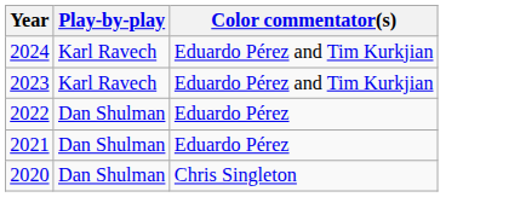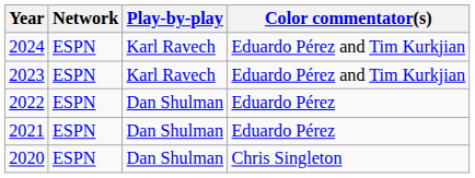+ column: Network | ESPN | ESPN | ESPN | ESPN | ESPN
